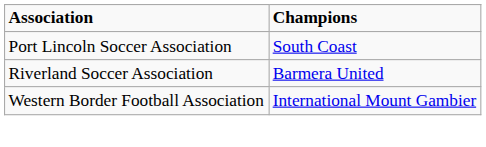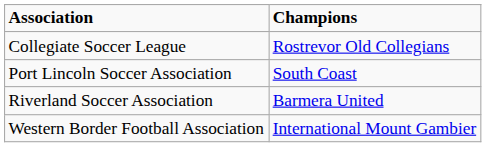+ row: Collegiate Soccer League | Rostrevor Old Collegians
